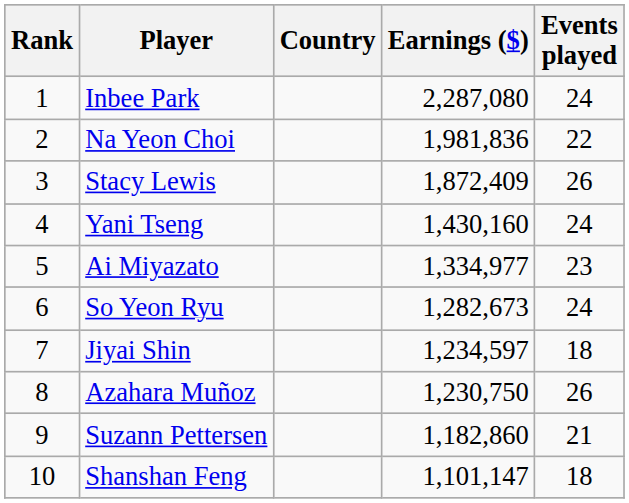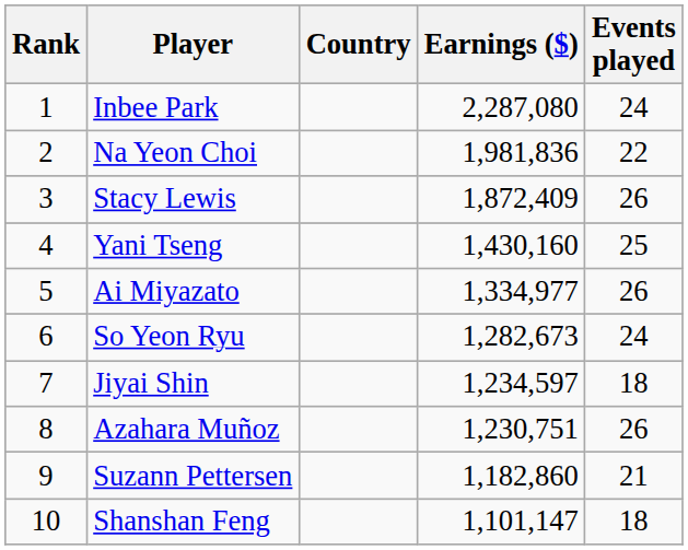Yani Tseng | Events played: 24 -> 25
Ai Miyazato | Events played: 23 -> 26
Azahara Muñoz | Earnings ($): 1,230,750 -> 1,230,751
